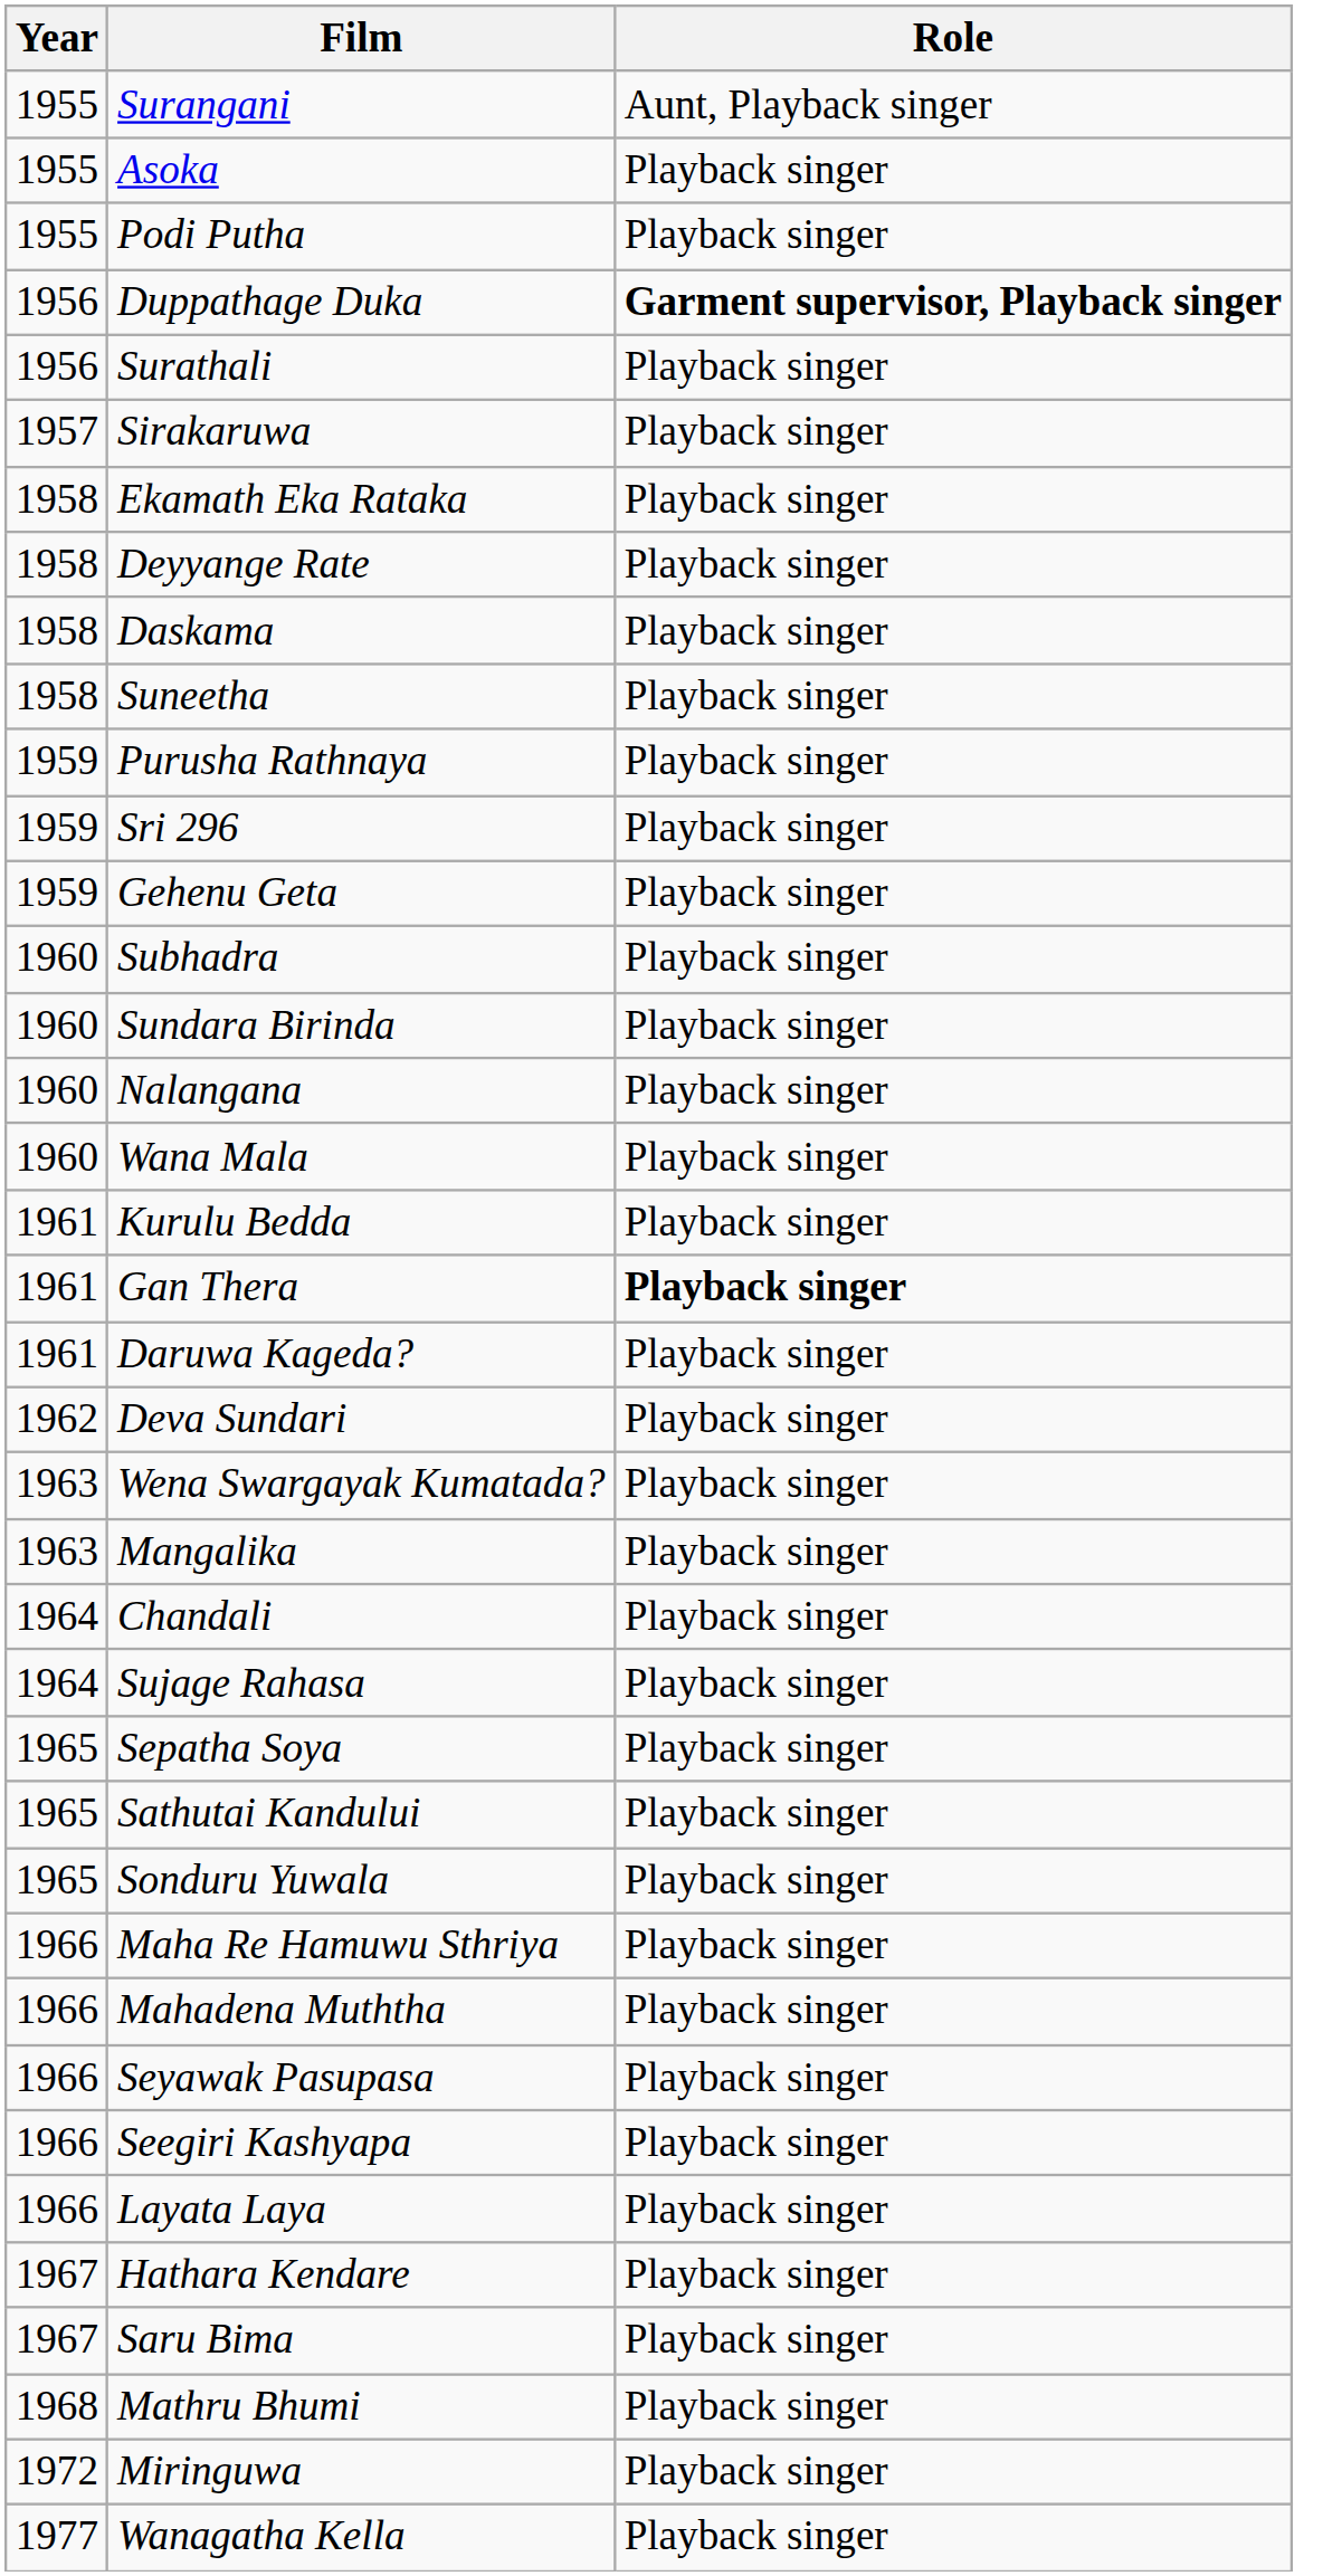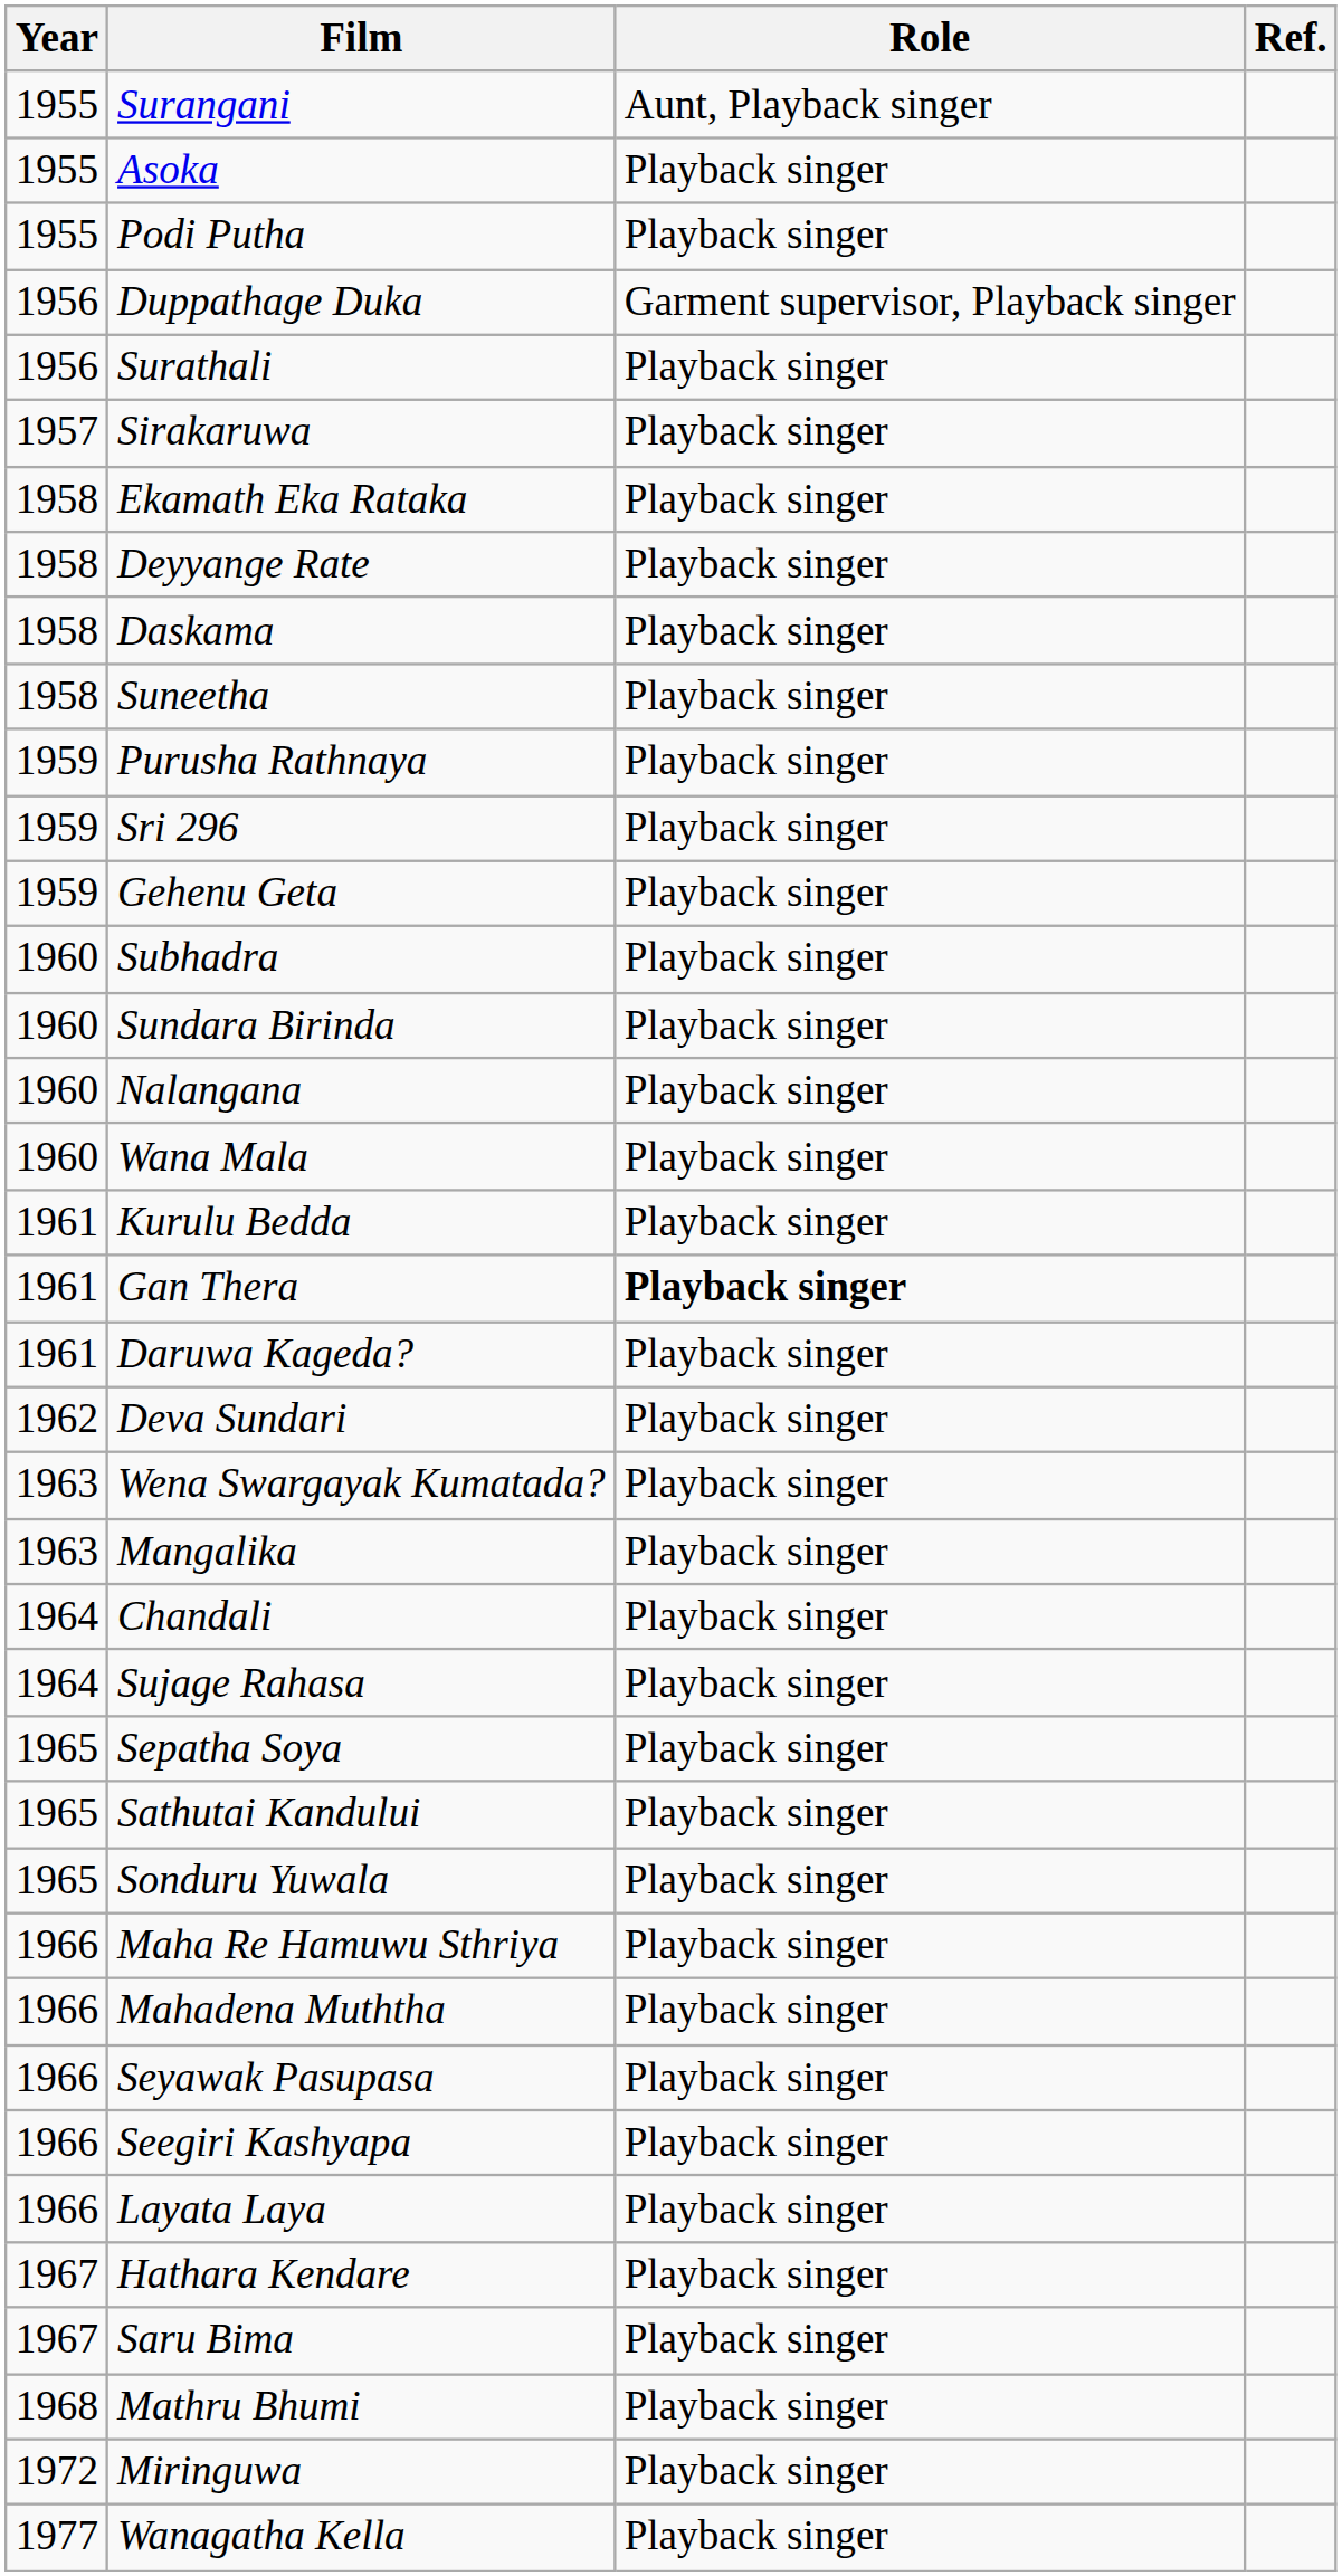+ column: Ref.
Duppathage Duka | Role: bold -> normal
